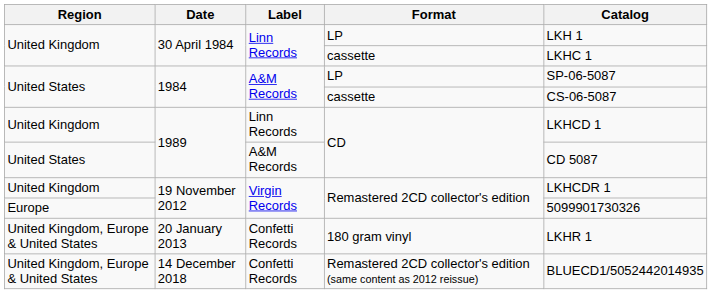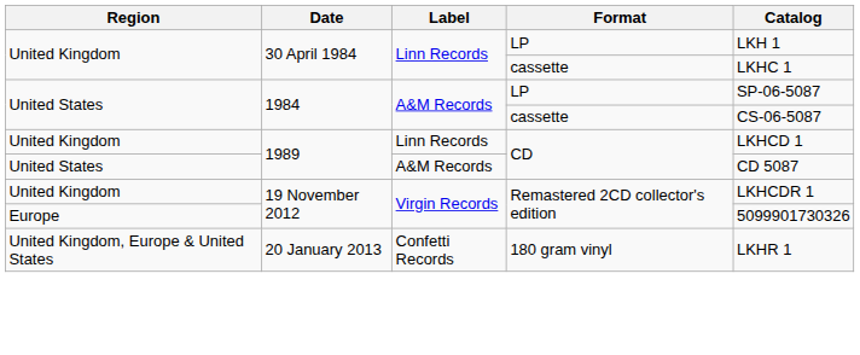- row: United Kingdom, Europe & United States | 14 December 2018 | Confetti Records | Remastered 2CD collector's edition (same content as 2012 reissue) | BLUECD1/5052442014935
